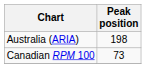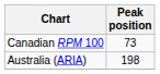rows swapped: Australia (ARIA) <-> Canadian RPM 100
